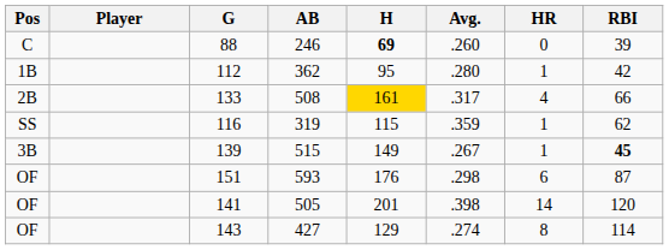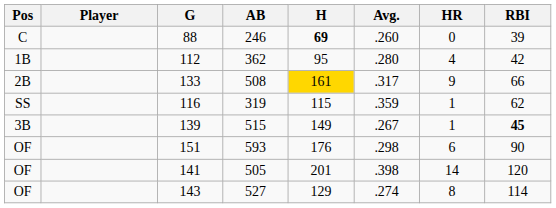112 | HR: 1 -> 4
133 | HR: 4 -> 9
151 | RBI: 87 -> 90
143 | AB: 427 -> 527
